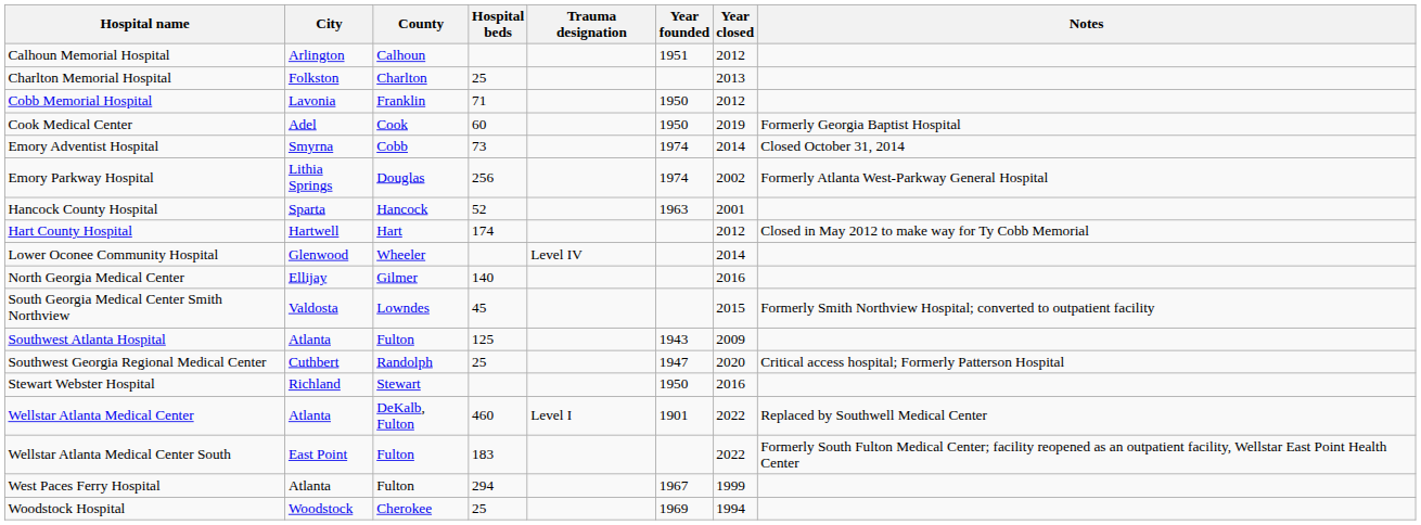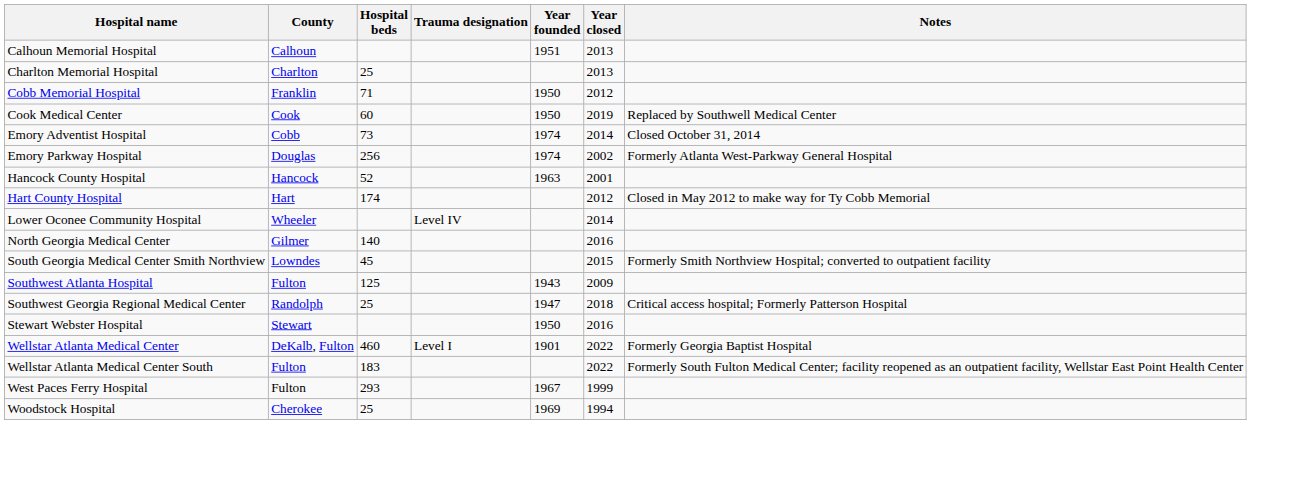- column: City | Arlington | Folkston | Lavonia | Adel | Smyrna | Lithia Springs | Sparta | Hartwell | Glenwood | Ellijay | Valdosta | Atlanta | Cuthbert | Richland | Atlanta | East Point | Atlanta | Woodstock
Calhoun Memorial Hospital | Year closed: 2012 -> 2013
Cook Medical Center | Notes: Formerly Georgia Baptist Hospital -> Replaced by Southwell Medical Center
Southwest Georgia Regional Medical Center | Year closed: 2020 -> 2018
Wellstar Atlanta Medical Center | Notes: Replaced by Southwell Medical Center -> Formerly Georgia Baptist Hospital
West Paces Ferry Hospital | Hospital beds: 294 -> 293
